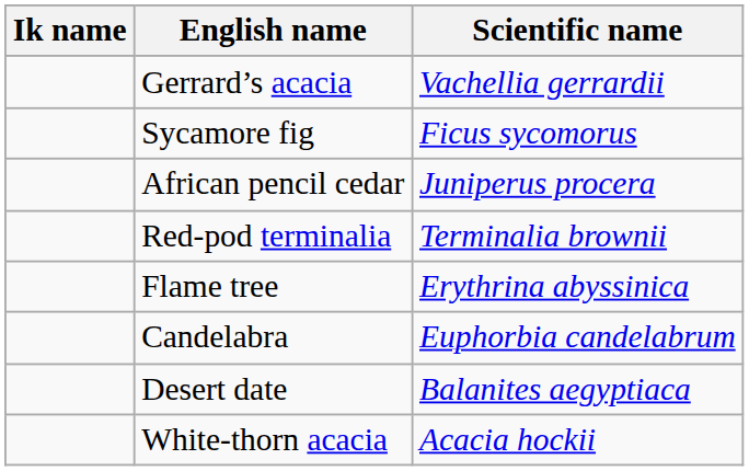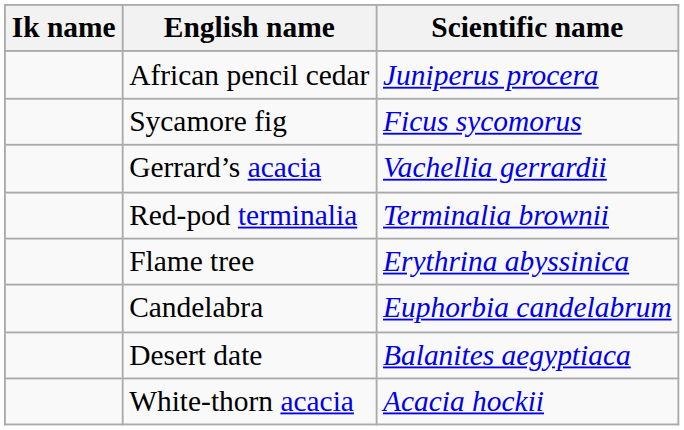rows swapped: African pencil cedar <-> Gerrard’s acacia
